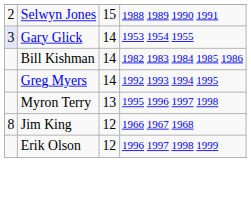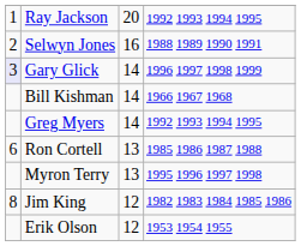+ row: 1 | Ray Jackson | 20 | 1992 1993 1994 1995
Selwyn Jones | column 3: 15 -> 16
Gary Glick | column 4: 1953 1954 1955 -> 1996 1997 1998 1999
Bill Kishman | column 4: 1982 1983 1984 1985 1986 -> 1966 1967 1968
+ row: 6 | Ron Cortell | 13 | 1985 1986 1987 1988
Jim King | column 4: 1966 1967 1968 -> 1982 1983 1984 1985 1986
Erik Olson | column 4: 1996 1997 1998 1999 -> 1953 1954 1955
